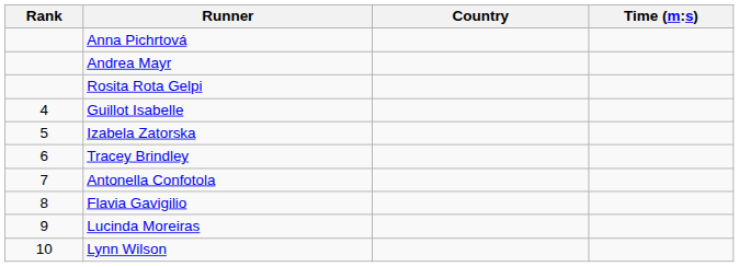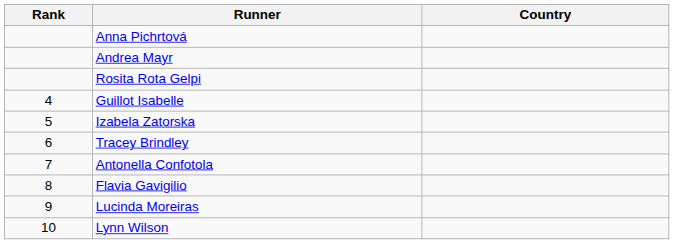- column: Time (m:s)
